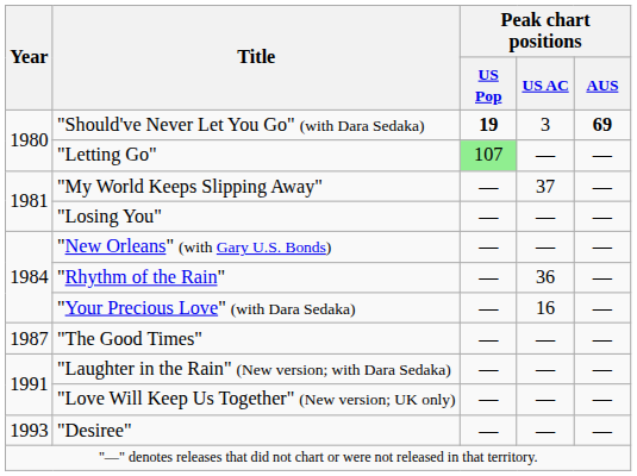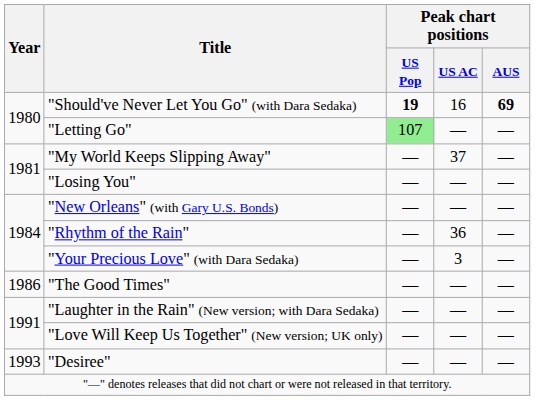"Should've Never Let You Go" (with Dara Sedaka) | Peak chart positions / US AC: 3 -> 16
"Your Precious Love" (with Dara Sedaka) | Peak chart positions / US AC: 16 -> 3
"The Good Times" | Year: 1987 -> 1986
